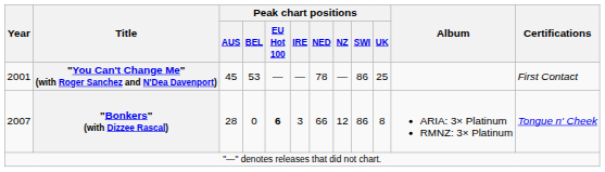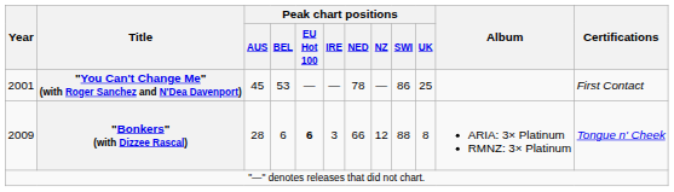"Bonkers" (with Dizzee Rascal) | Year: 2007 -> 2009
"Bonkers" (with Dizzee Rascal) | Peak chart positions / BEL: 0 -> 6
"Bonkers" (with Dizzee Rascal) | Peak chart positions / SWI: 86 -> 88
